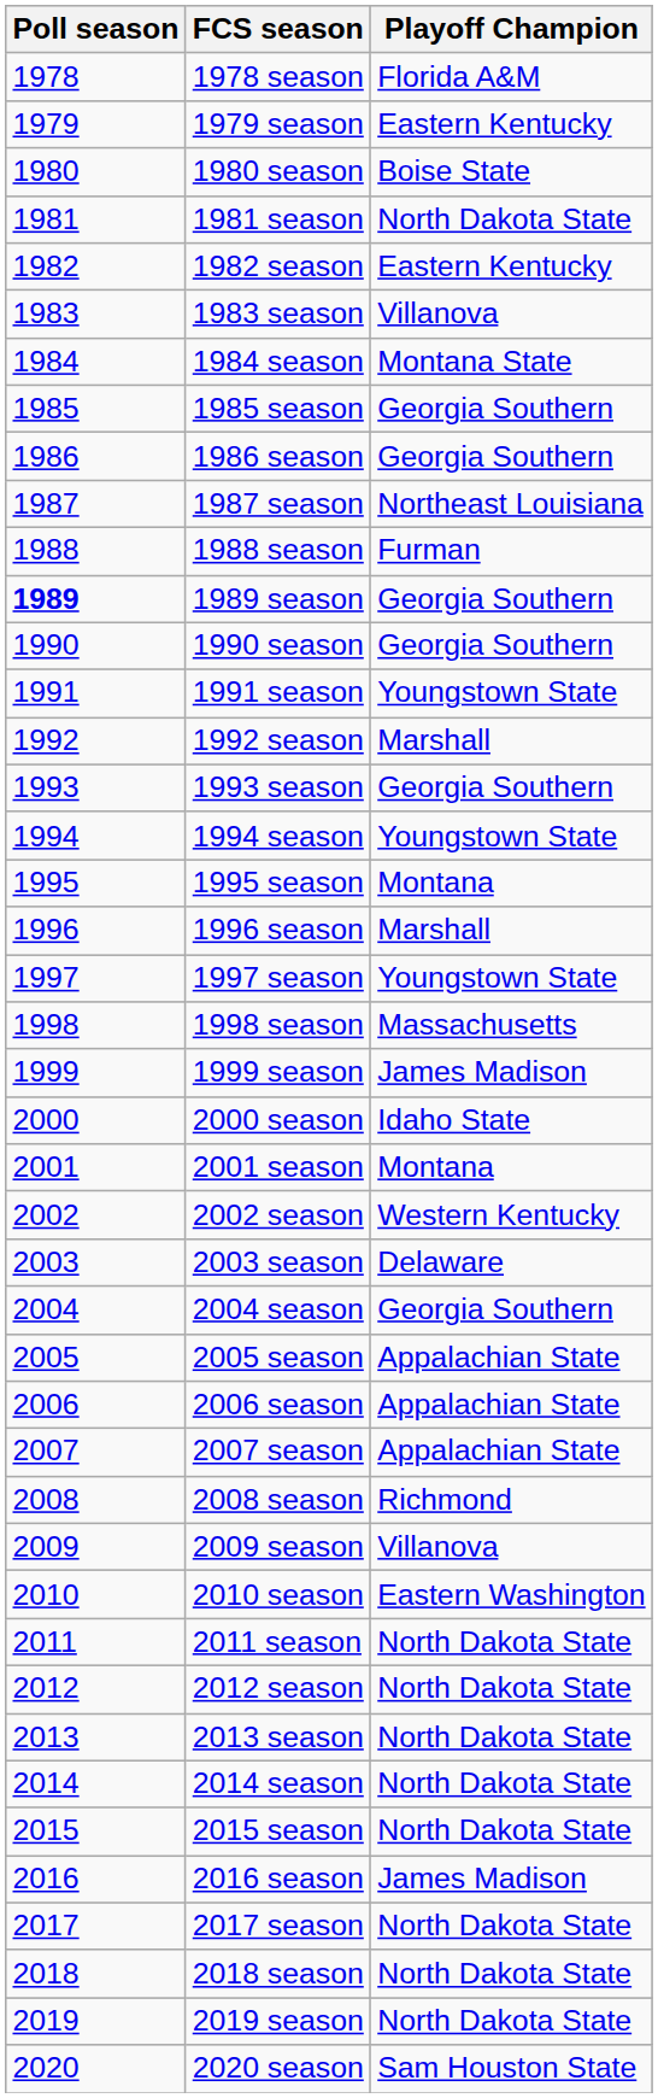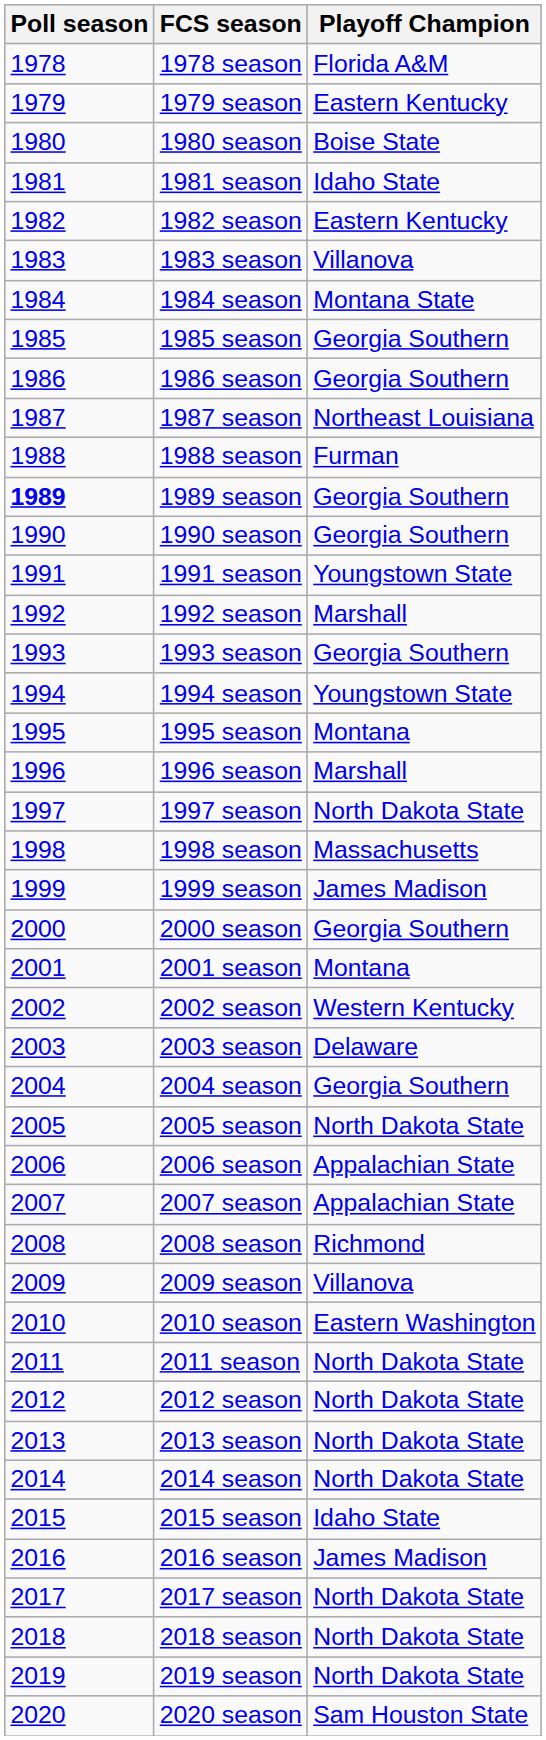1981 season | Playoff Champion: North Dakota State -> Idaho State
1997 season | Playoff Champion: Youngstown State -> North Dakota State
2000 season | Playoff Champion: Idaho State -> Georgia Southern
2005 season | Playoff Champion: Appalachian State -> North Dakota State
2015 season | Playoff Champion: North Dakota State -> Idaho State
